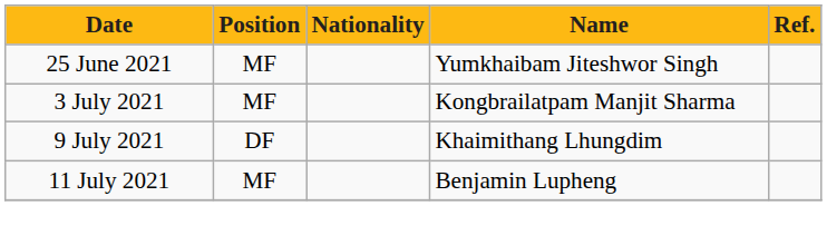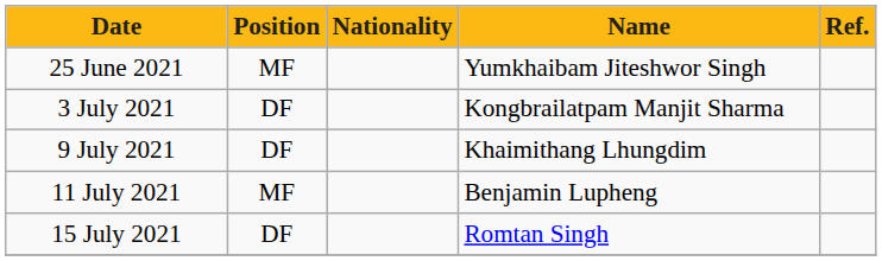3 July 2021 | Position: MF -> DF
+ row: 15 July 2021 | DF | Romtan Singh
